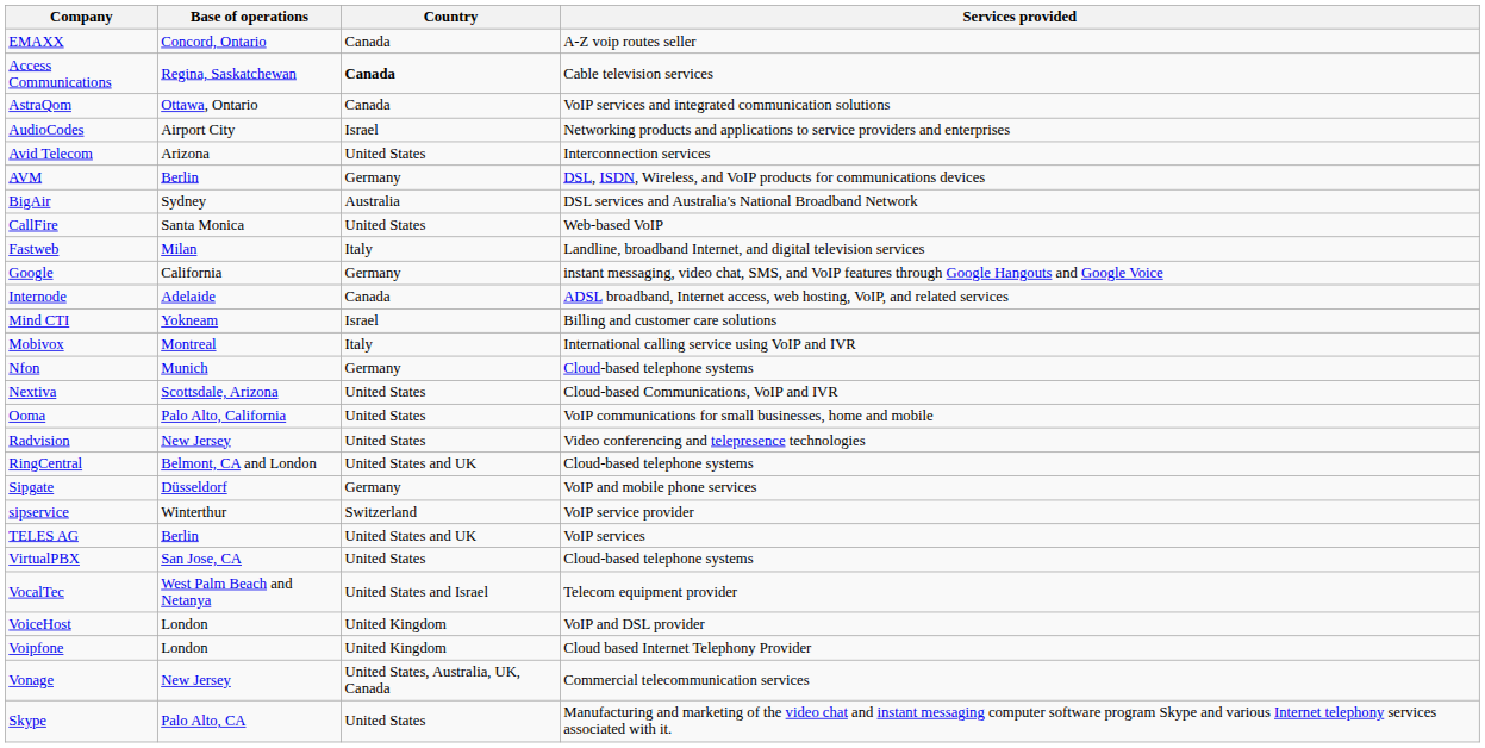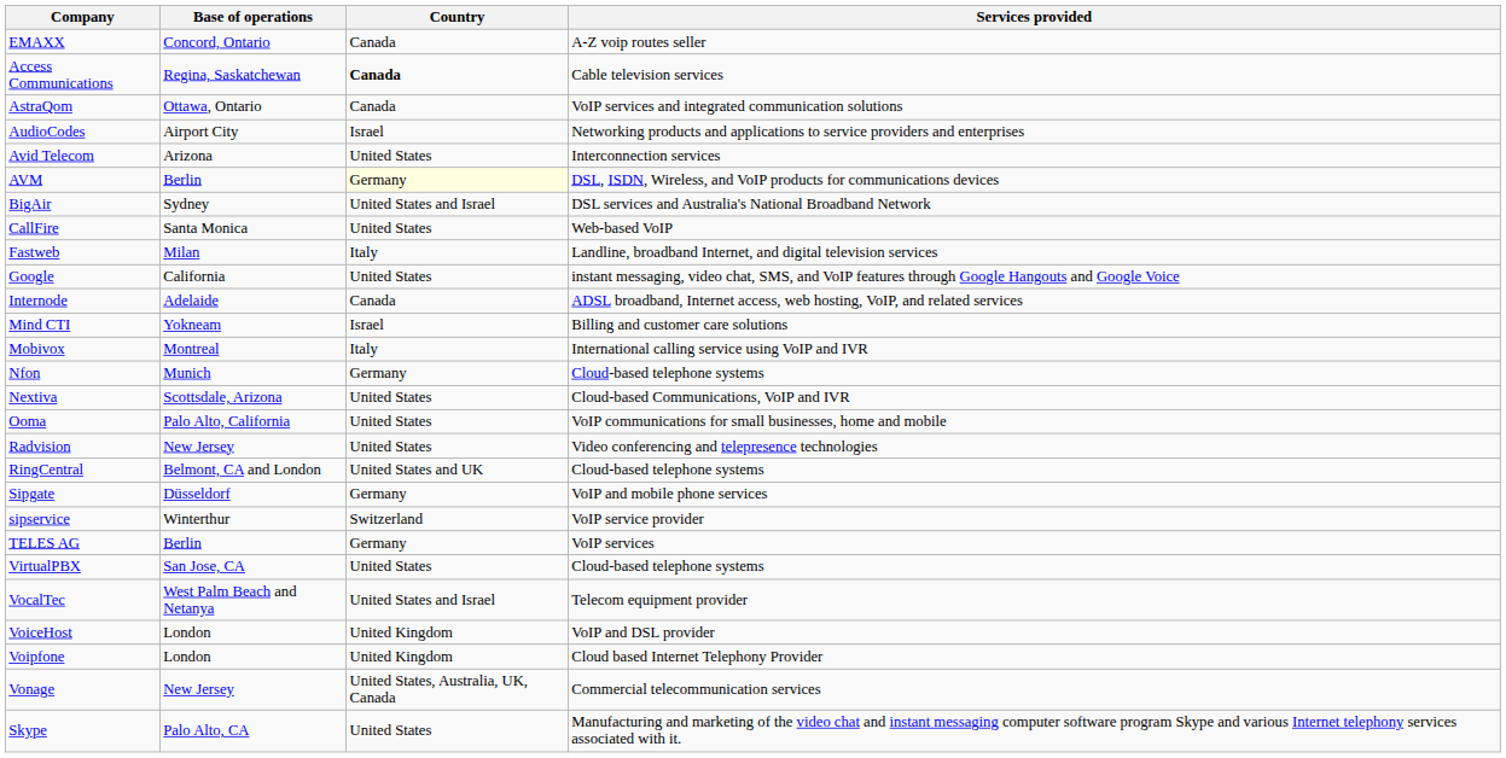AVM | Country: no background -> lightyellow background
BigAir | Country: Australia -> United States and Israel
Google | Country: Germany -> United States
TELES AG | Country: United States and UK -> Germany
